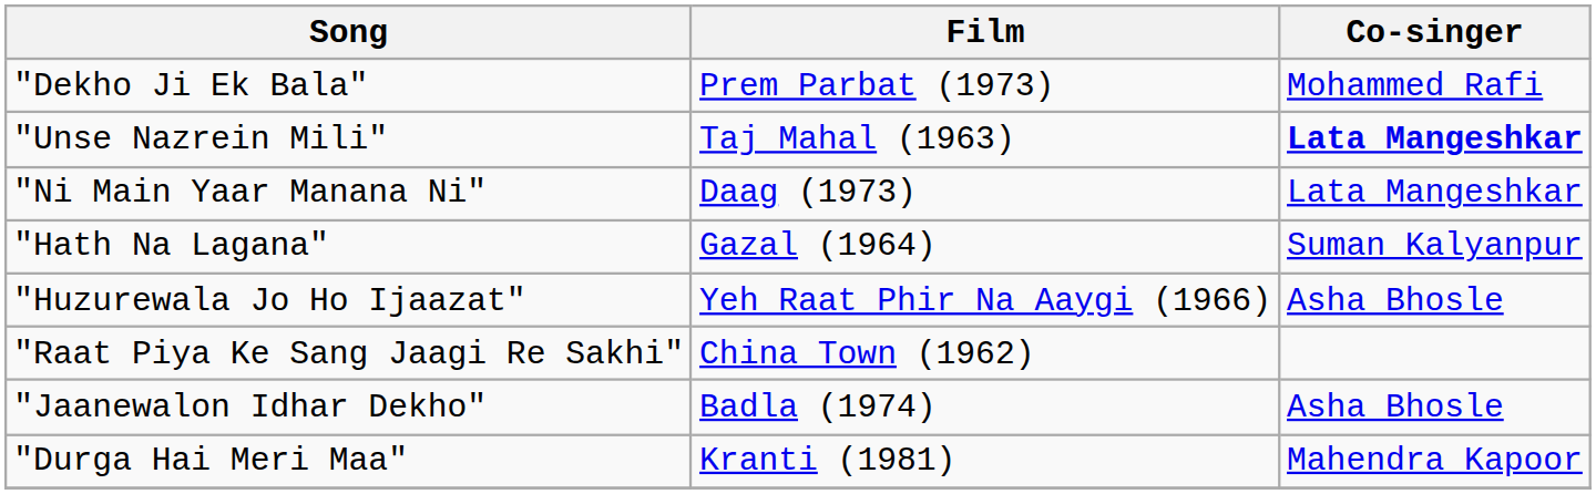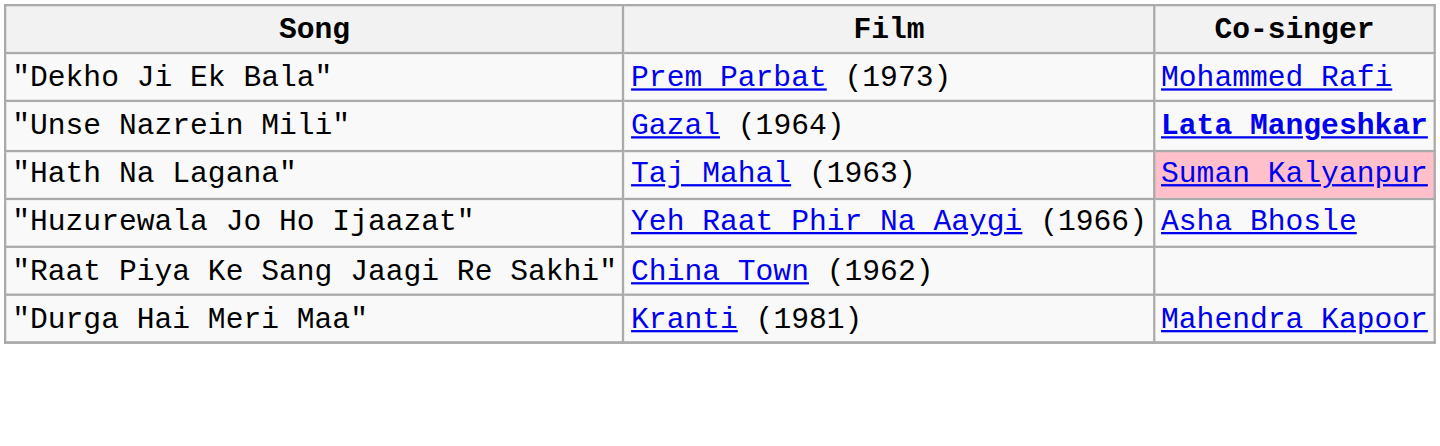"Unse Nazrein Mili" | Film: Taj Mahal (1963) -> Gazal (1964)
- row: "Ni Main Yaar Manana Ni" | Daag (1973) | Lata Mangeshkar
"Hath Na Lagana" | Film: Gazal (1964) -> Taj Mahal (1963)
"Hath Na Lagana" | Co-singer: no background -> pink background
- row: "Jaanewalon Idhar Dekho" | Badla (1974) | Asha Bhosle
